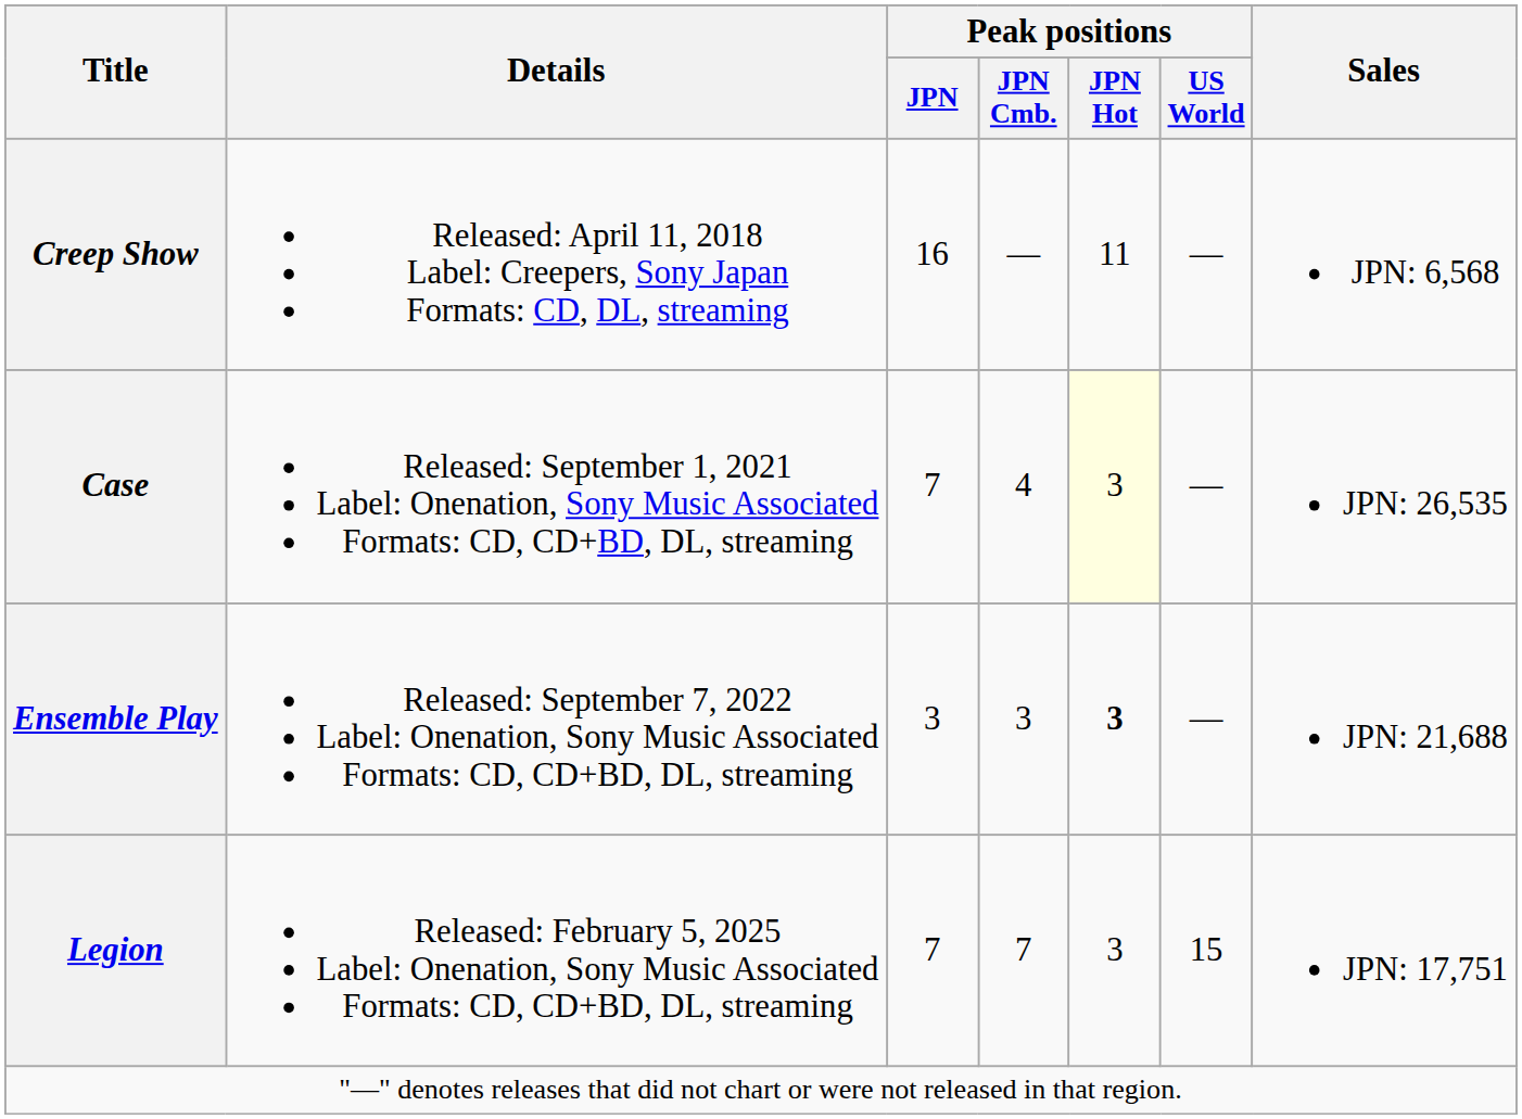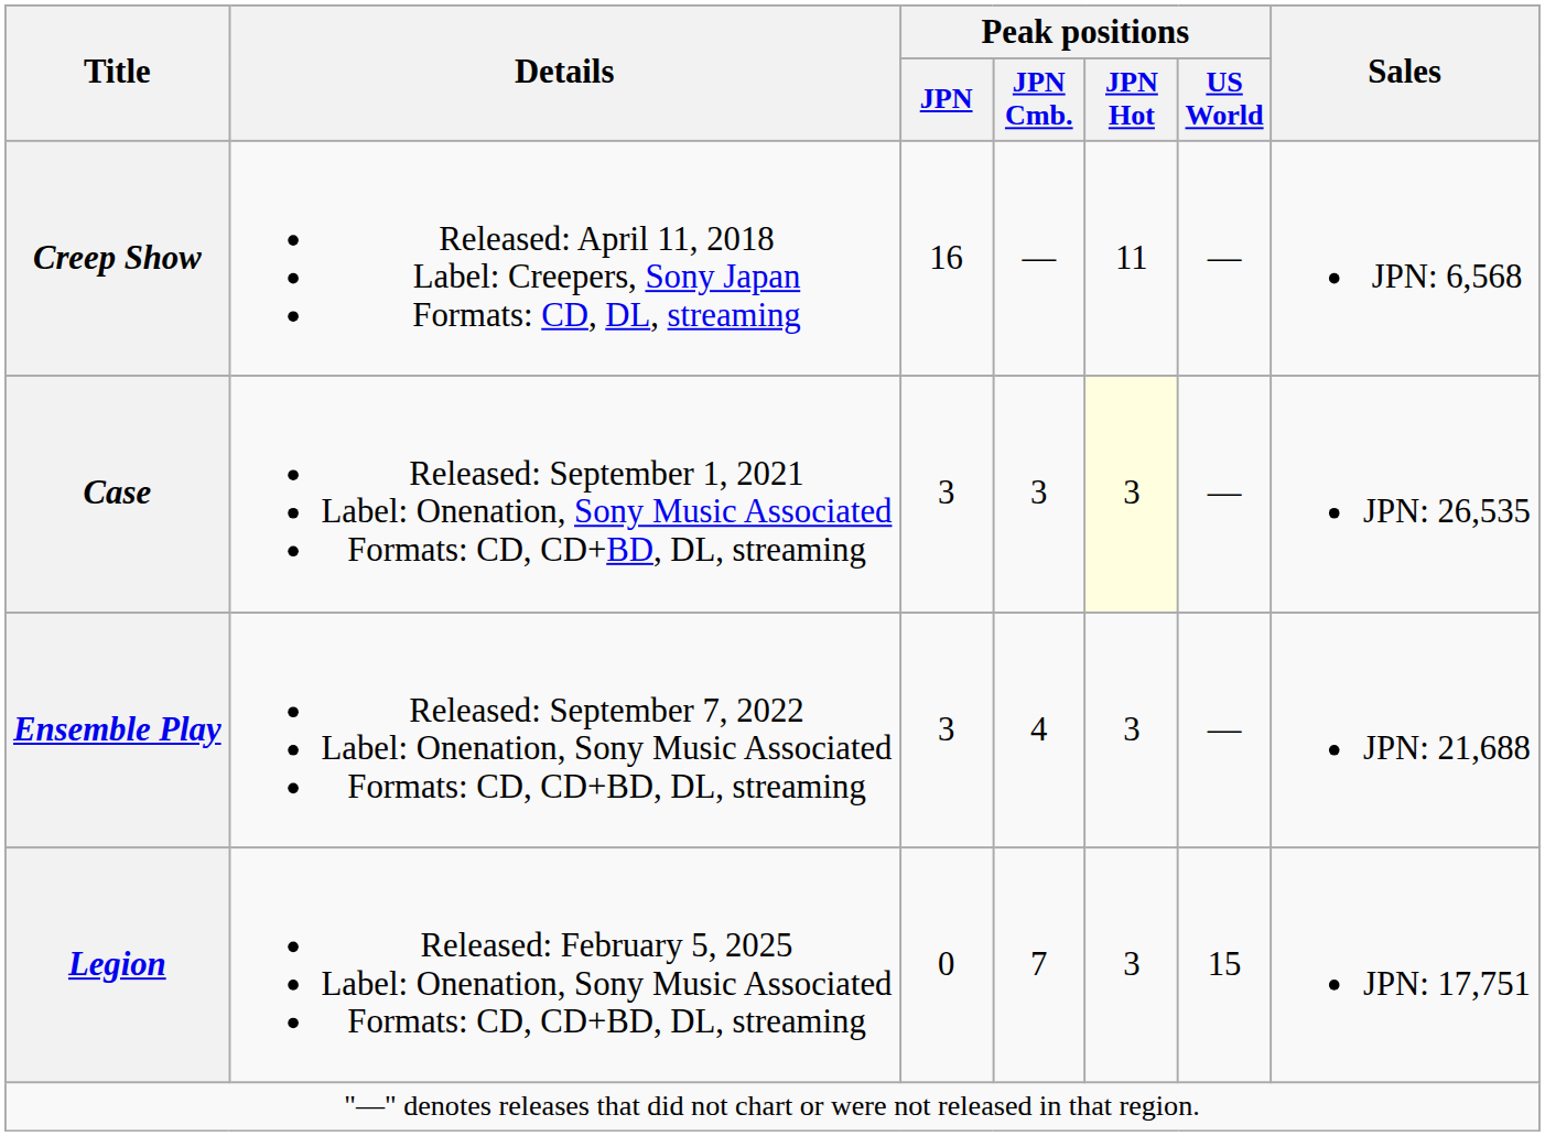Case | Peak positions / JPN: 7 -> 3
Case | Peak positions / JPN Cmb.: 4 -> 3
Ensemble Play | Peak positions / JPN Cmb.: 3 -> 4
Ensemble Play | Peak positions / JPN Hot: bold -> normal
Legion | Peak positions / JPN: 7 -> 0
